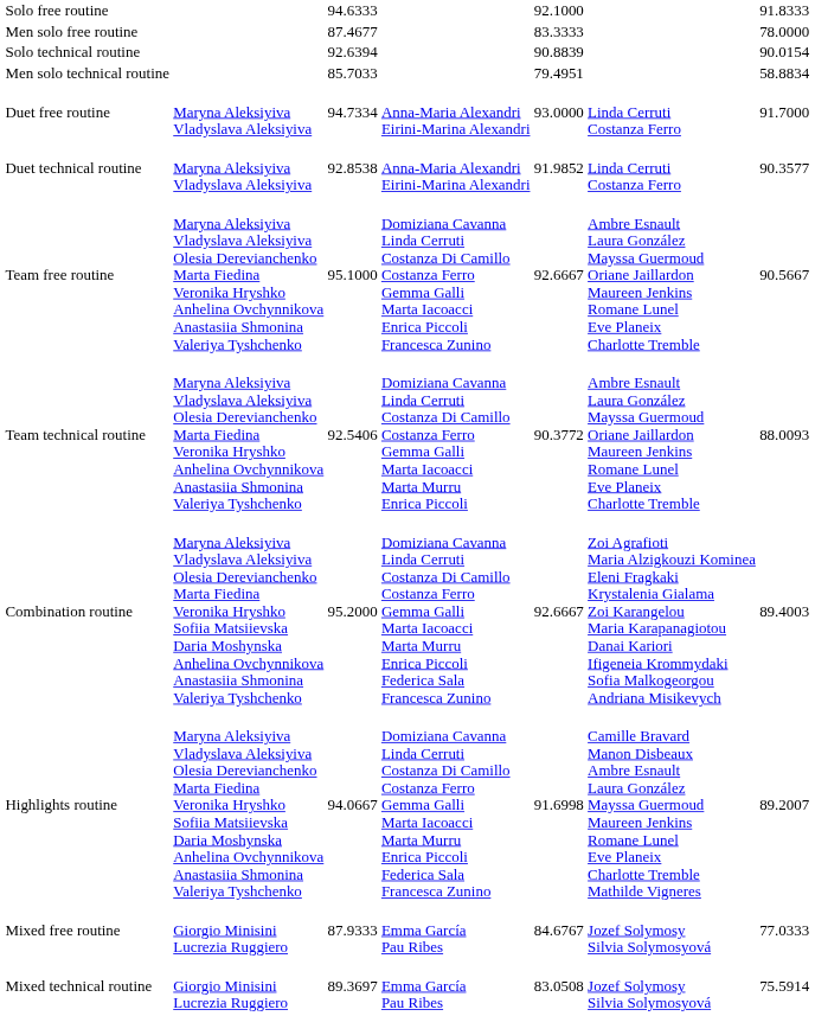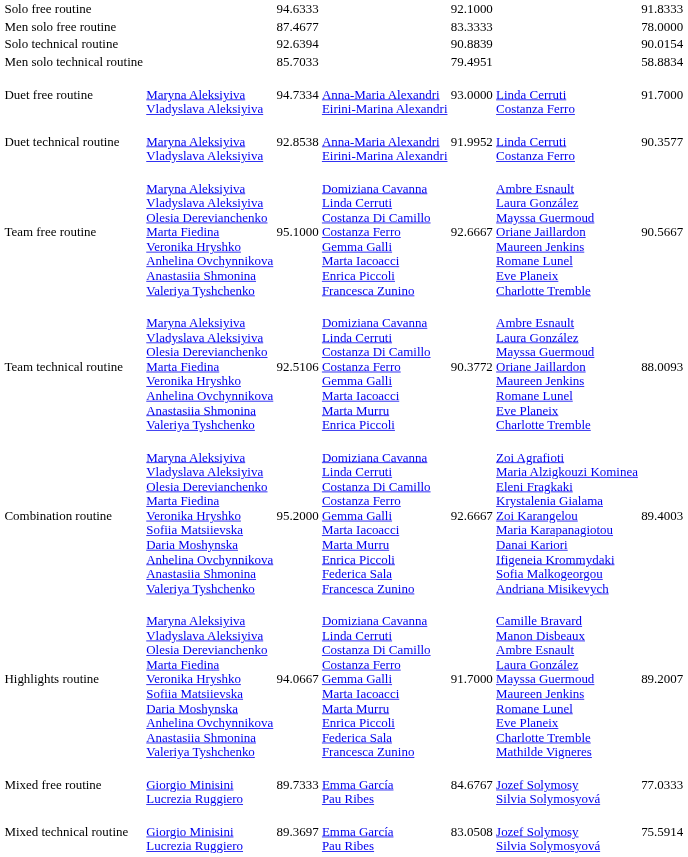Duet technical routine | column 5: 91.9852 -> 91.9952
Team technical routine | column 3: 92.5406 -> 92.5106
Highlights routine | column 5: 91.6998 -> 91.7000
Mixed free routine | column 3: 87.9333 -> 89.7333
